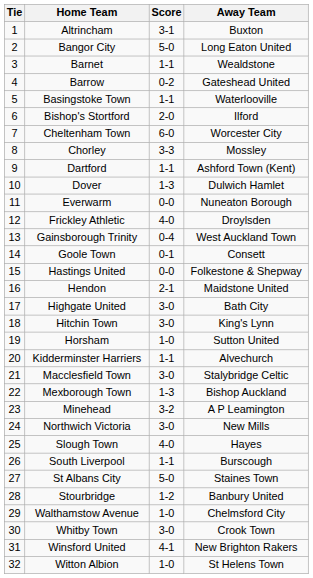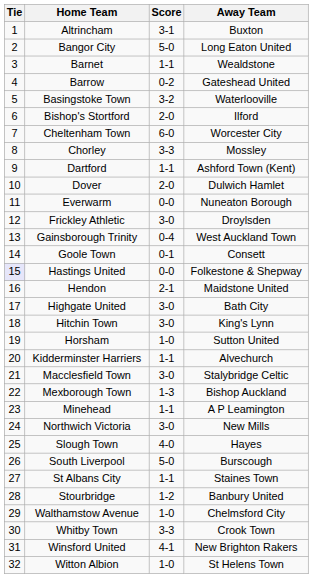Basingstoke Town | Score: 1-1 -> 3-2
Dover | Score: 1-3 -> 2-0
Frickley Athletic | Score: 4-0 -> 3-0
Hastings United | Tie: no background -> lavender background
Minehead | Score: 3-2 -> 1-1
South Liverpool | Score: 1-1 -> 5-0
St Albans City | Score: 5-0 -> 1-1
Whitby Town | Score: 3-0 -> 3-3
